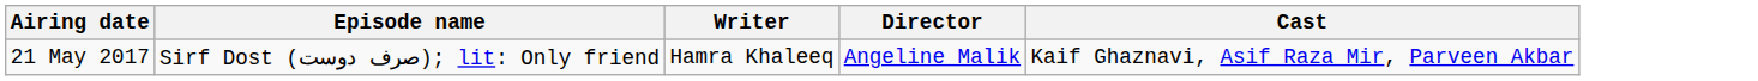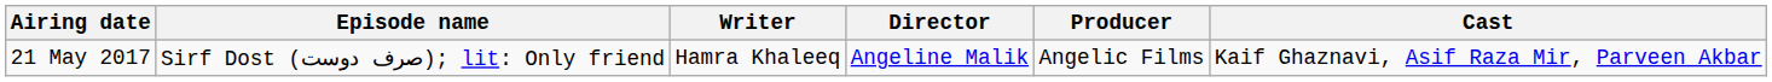+ column: Producer | Angelic Films
